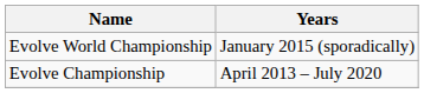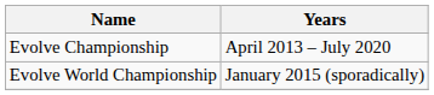rows swapped: Evolve Championship <-> Evolve World Championship
